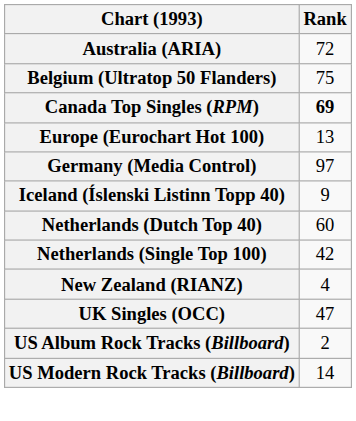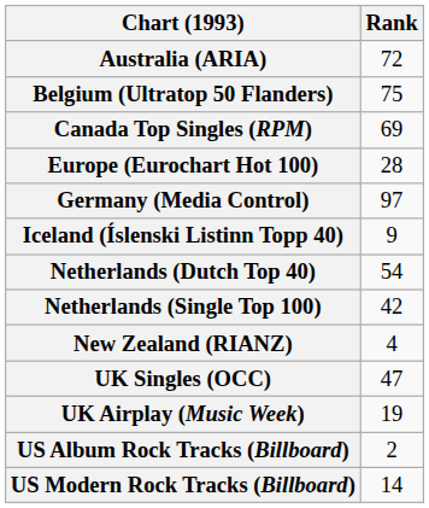Canada Top Singles (RPM) | Rank: bold -> normal
Europe (Eurochart Hot 100) | Rank: 13 -> 28
Netherlands (Dutch Top 40) | Rank: 60 -> 54
+ row: UK Airplay (Music Week) | 19
